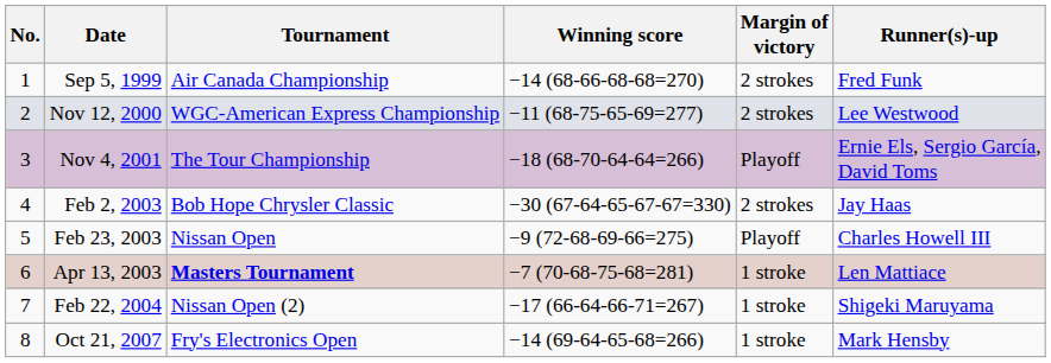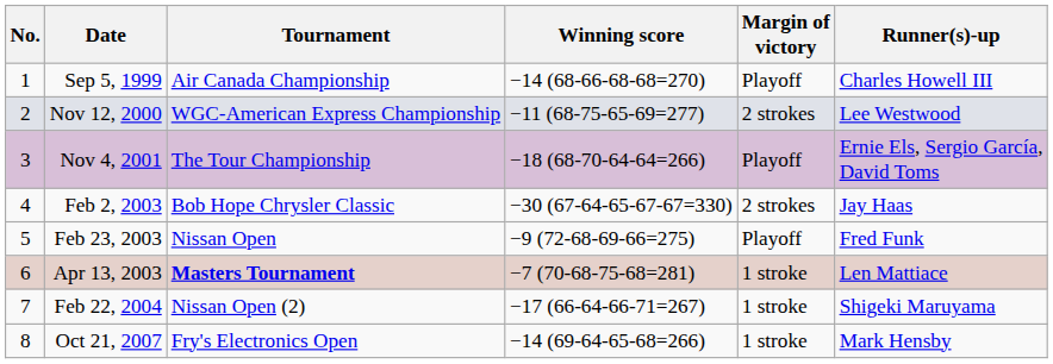Sep 5, 1999 | Margin of victory: 2 strokes -> Playoff
Sep 5, 1999 | Runner(s)-up: Fred Funk -> Charles Howell III
Feb 23, 2003 | Runner(s)-up: Charles Howell III -> Fred Funk
